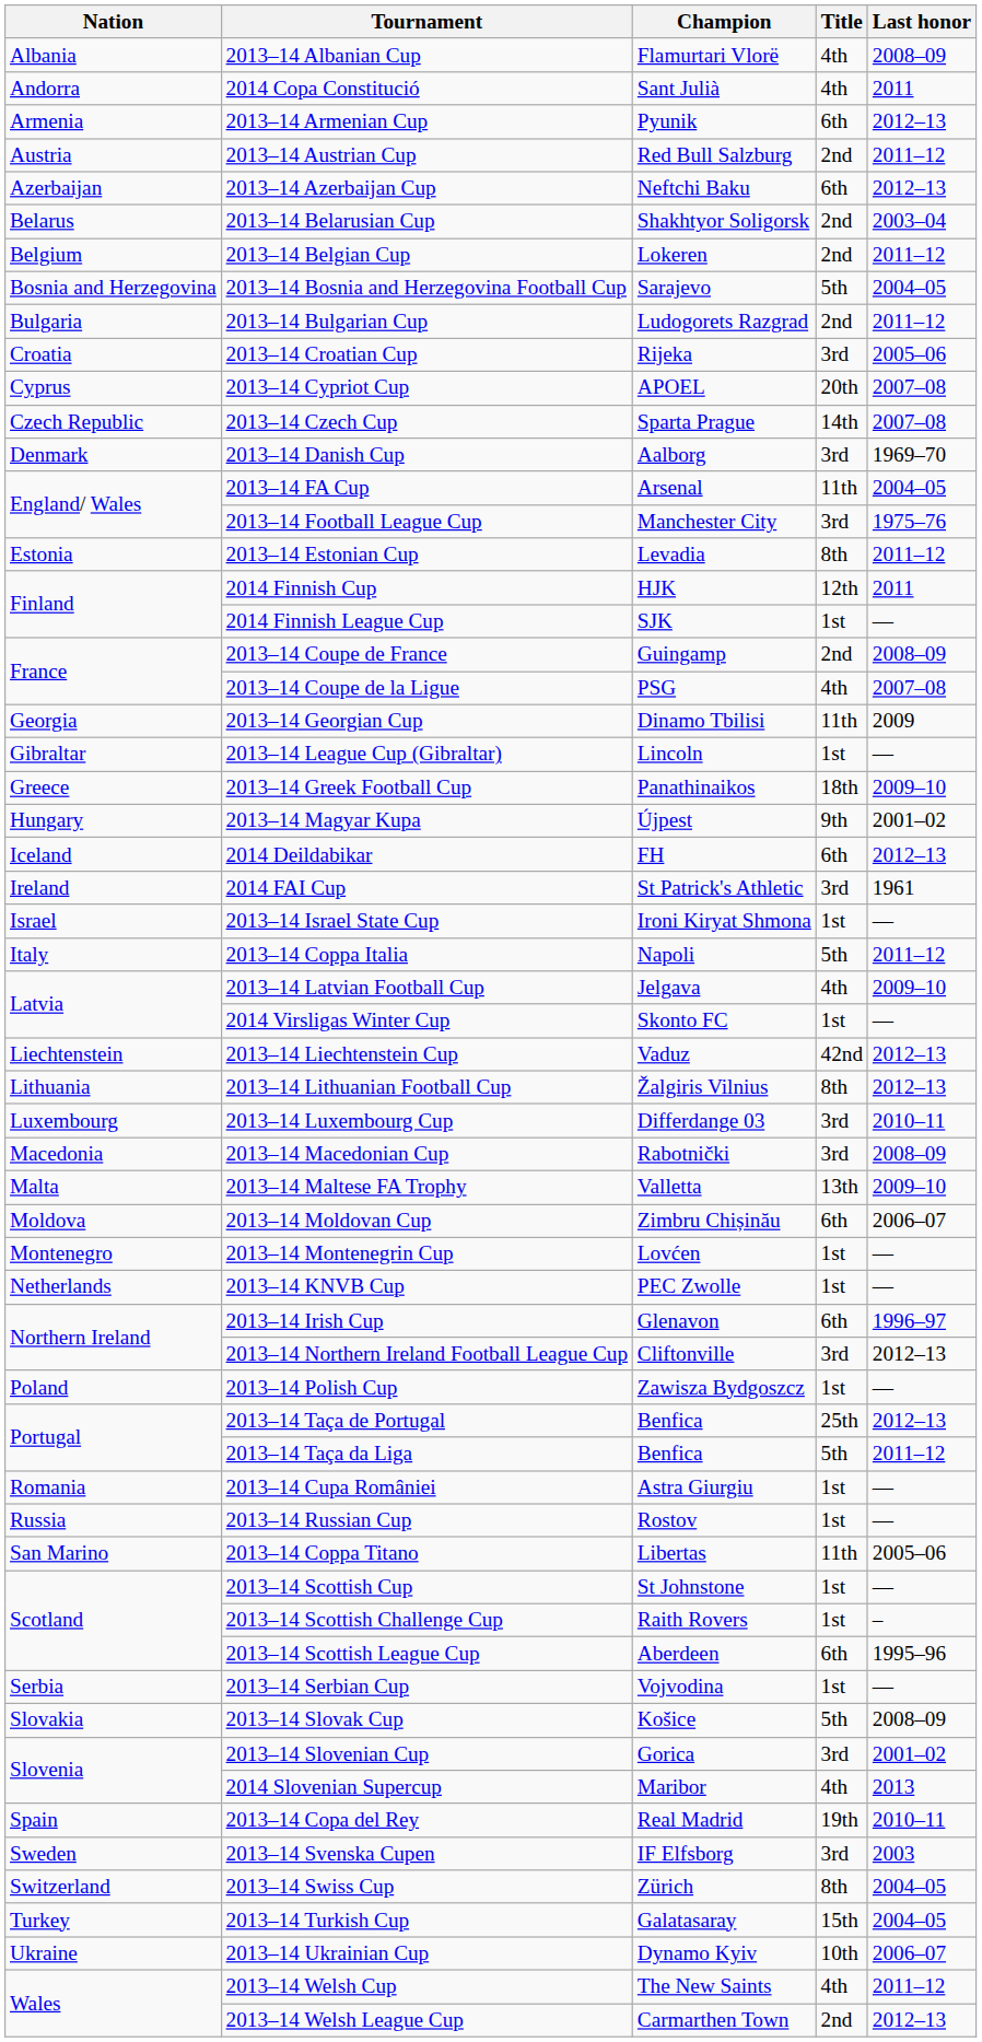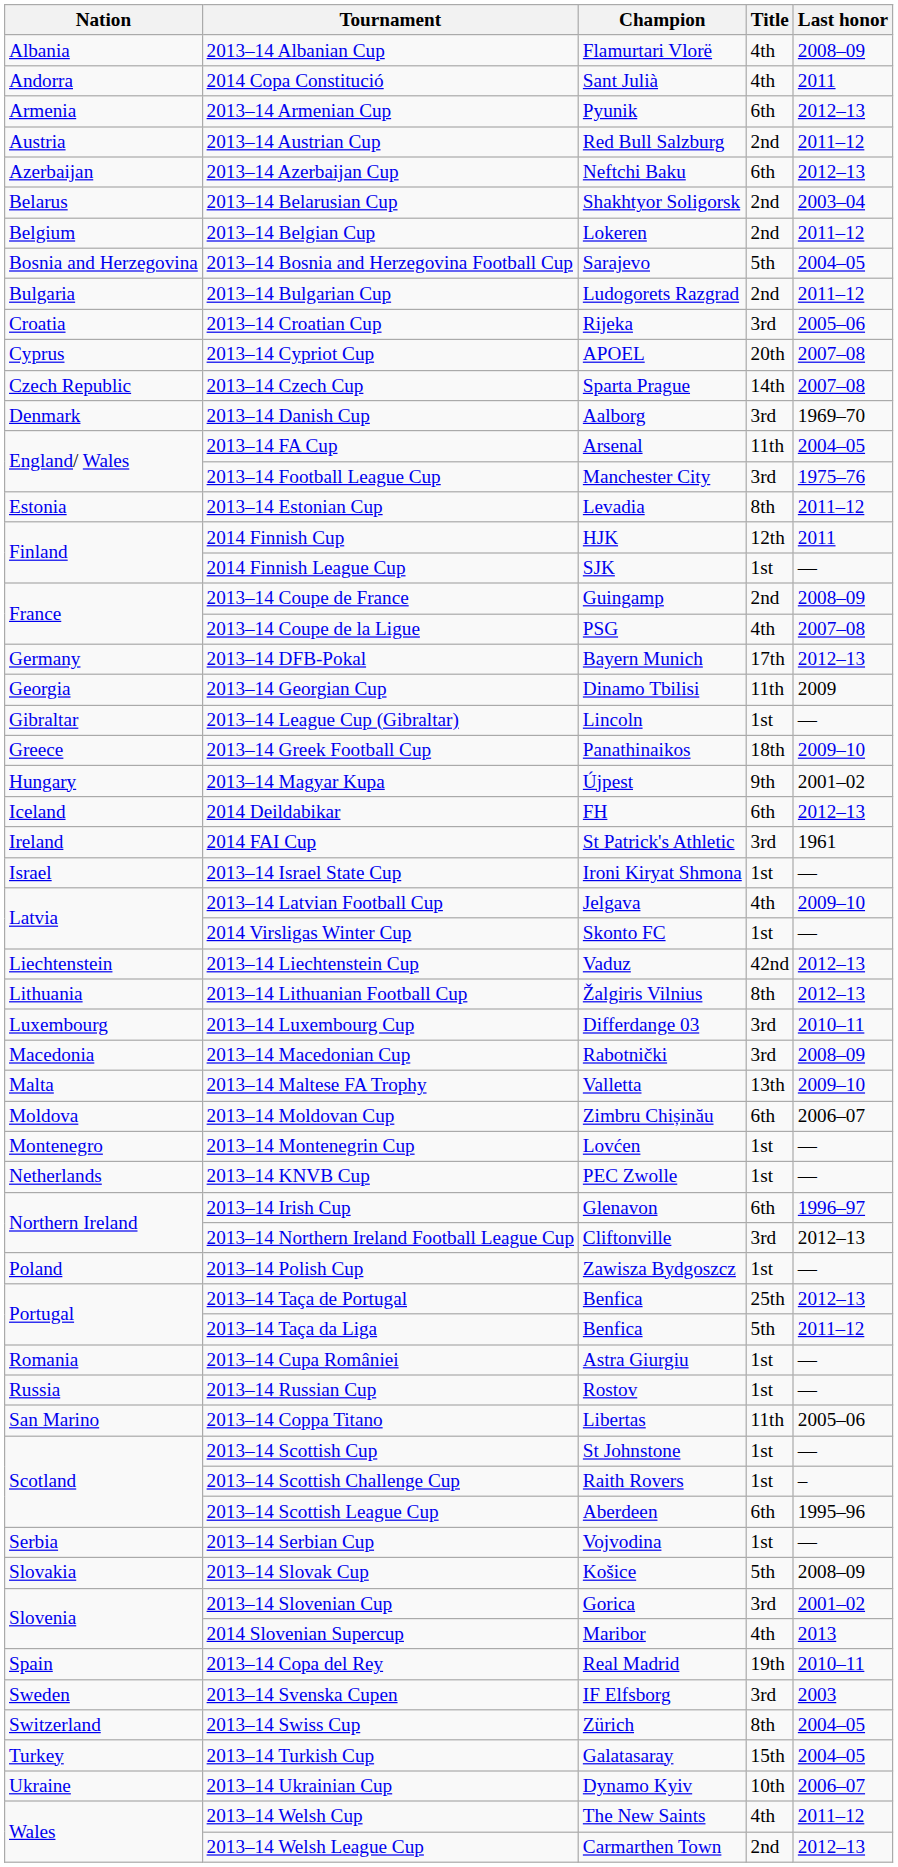+ row: Germany | 2013–14 DFB-Pokal | Bayern Munich | 17th | 2012–13
- row: Italy | 2013–14 Coppa Italia | Napoli | 5th | 2011–12
